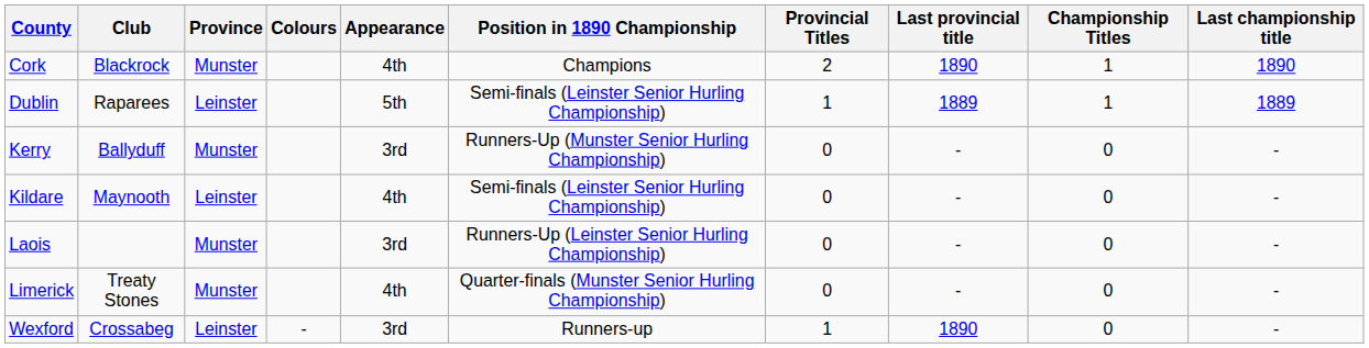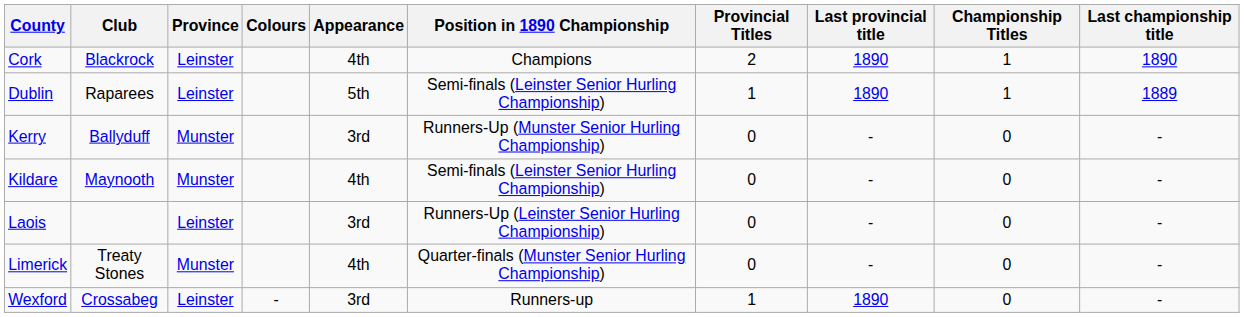Cork | Province: Munster -> Leinster
Dublin | Last provincial title: 1889 -> 1890
Kildare | Province: Leinster -> Munster
Laois | Province: Munster -> Leinster
